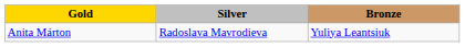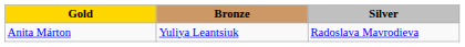columns swapped: Silver <-> Bronze
